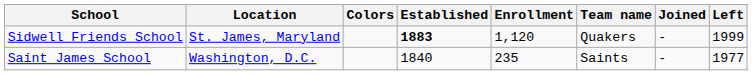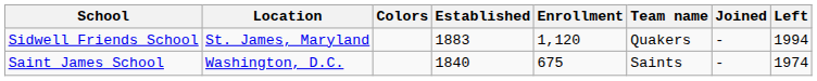Sidwell Friends School | Established: bold -> normal
Sidwell Friends School | Left: 1999 -> 1994
Saint James School | Enrollment: 235 -> 675
Saint James School | Left: 1977 -> 1974
